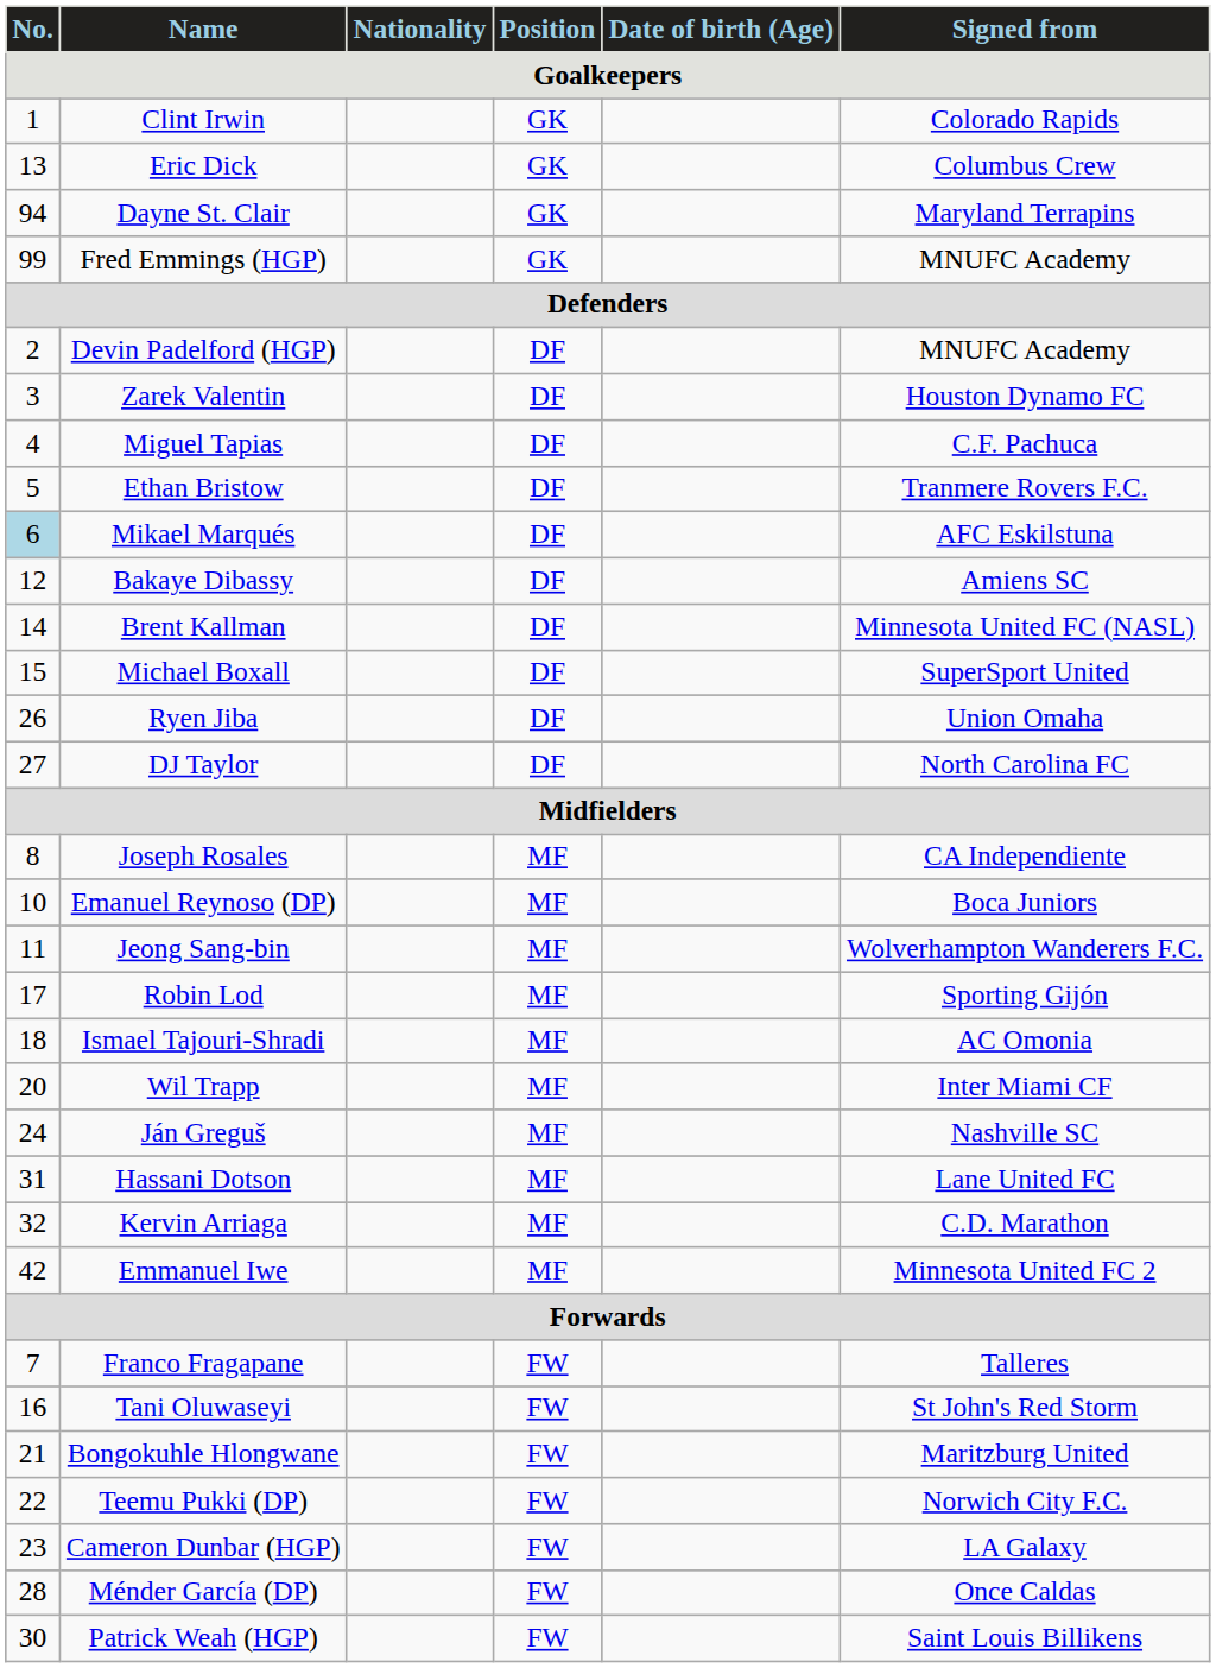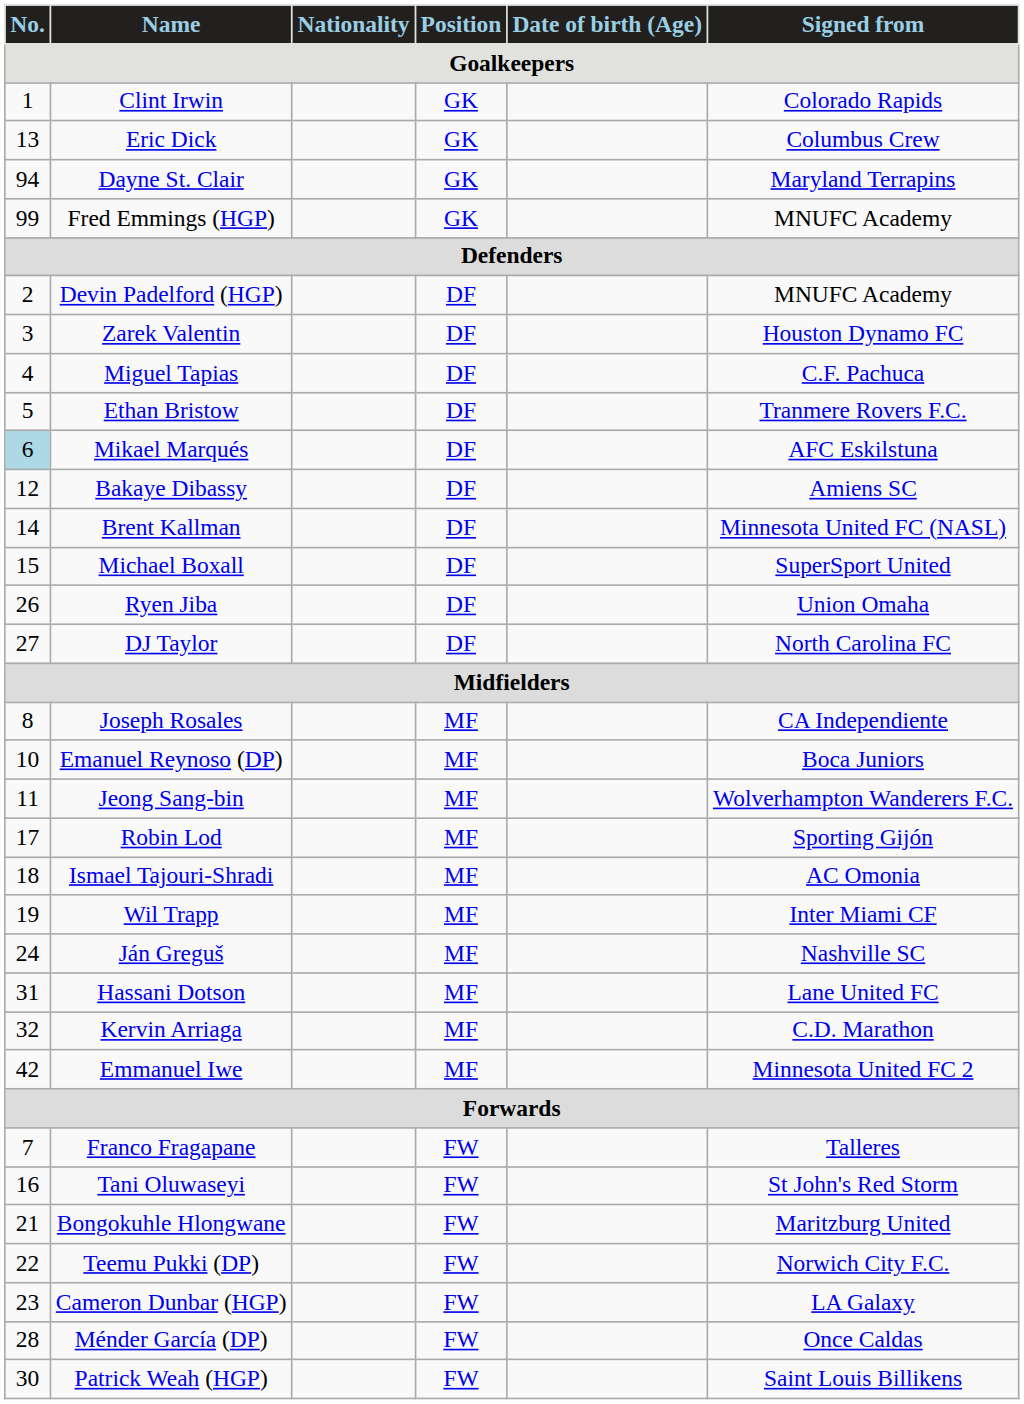Wil Trapp | No. / Goalkeepers: 20 -> 19
